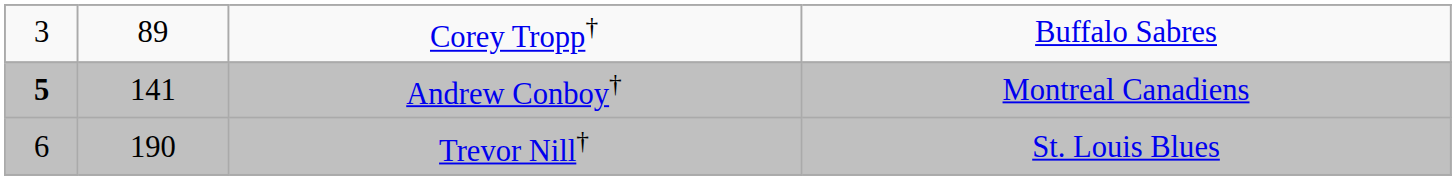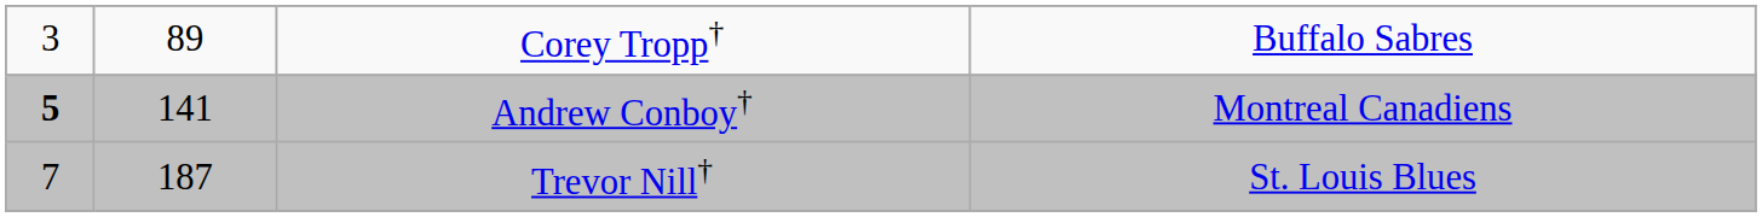Trevor Nill† | column 1: 6 -> 7
Trevor Nill† | column 2: 190 -> 187
